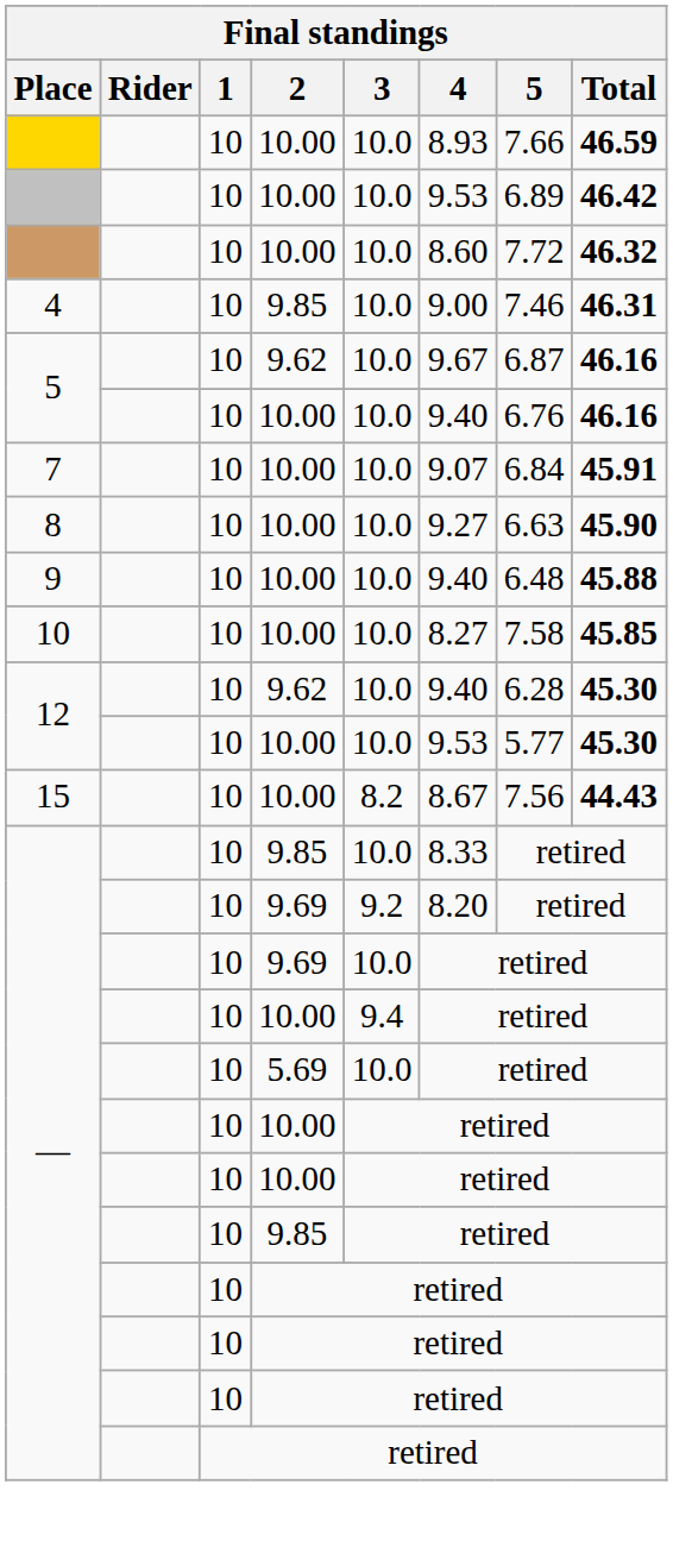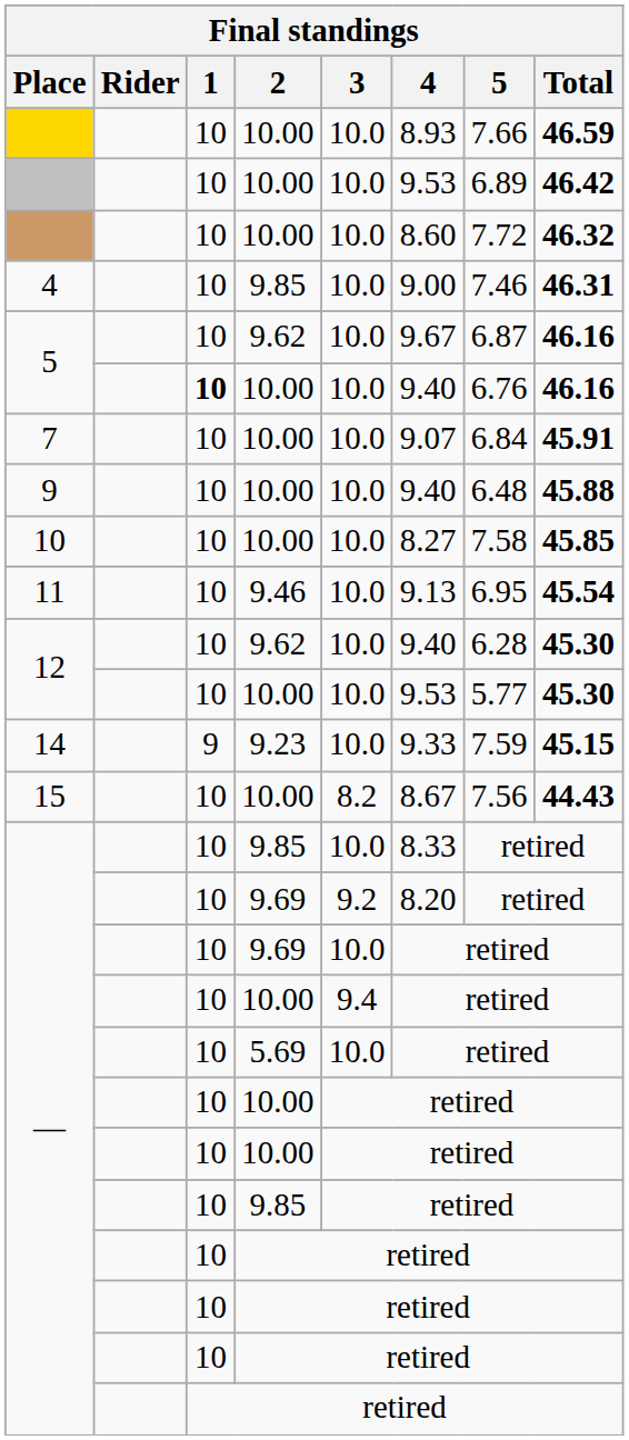5 / 10.00 | 1: normal -> bold
- row: 8 | 10 | 10.00 | 10.0 | 9.27 | 6.63 | 45.90
+ row: 11 | 10 | 9.46 | 10.0 | 9.13 | 6.95 | 45.54
+ row: 14 | 9 | 9.23 | 10.0 | 9.33 | 7.59 | 45.15
